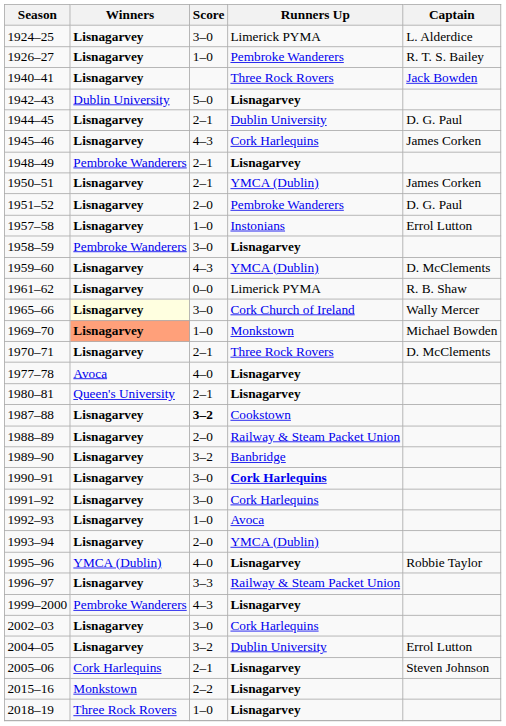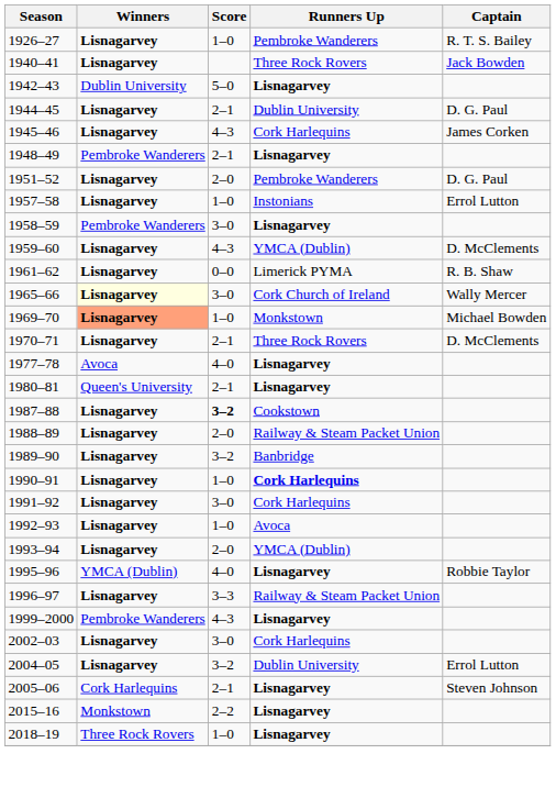- row: 1924–25 | Lisnagarvey | 3–0 | Limerick PYMA | L. Alderdice
- row: 1950–51 | Lisnagarvey | 2–1 | YMCA (Dublin) | James Corken
1990–91 | Score: 3–0 -> 1–0
